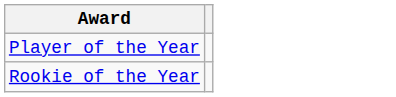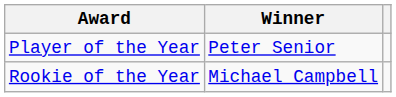+ column: Winner | Peter Senior | Michael Campbell
